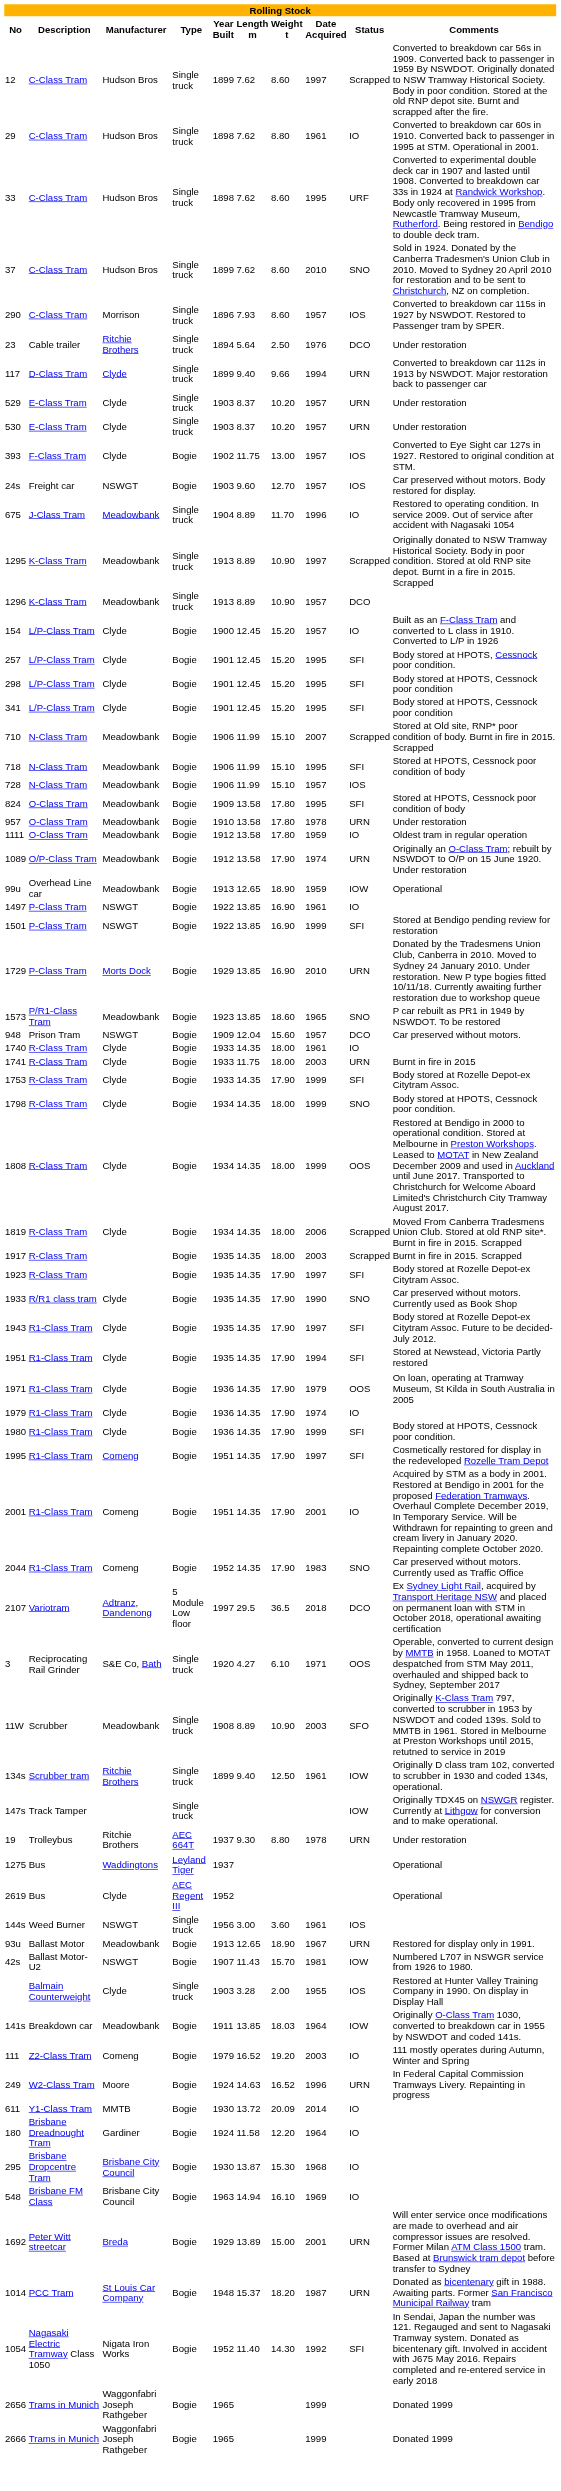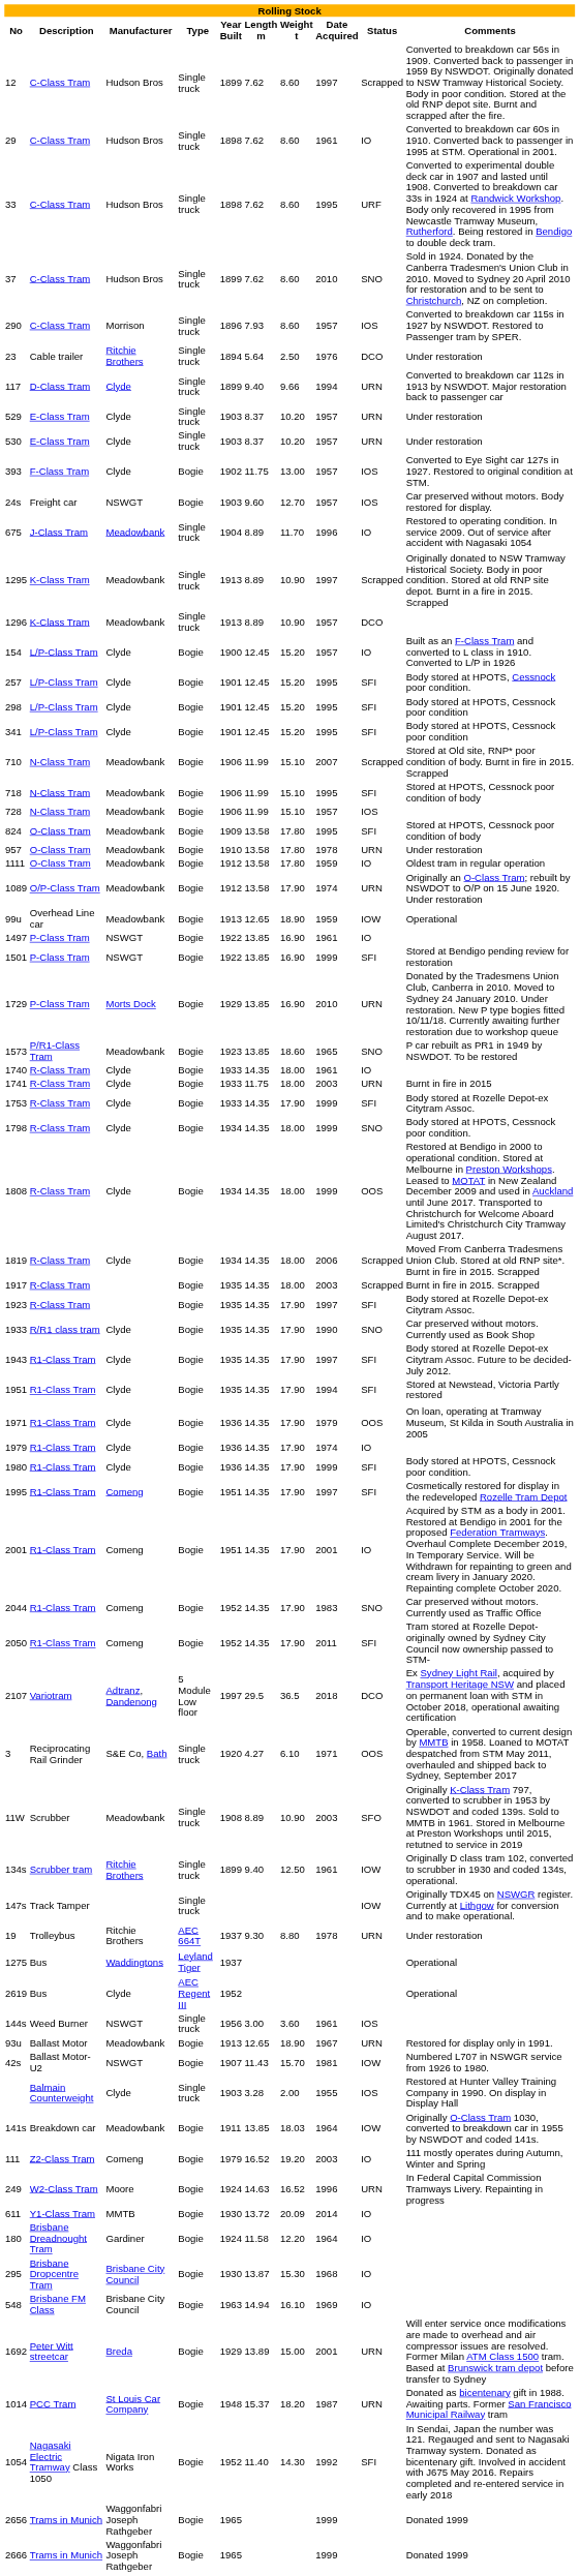29 | Rolling Stock / Weight t: 8.80 -> 8.60
- row: 948 | Prison Tram | NSWGT | Bogie | 1909 | 12.04 | 15.60 | 1957 | DCO | Car preserved without motors.
+ row: 2050 | R1-Class Tram | Comeng | Bogie | 1952 | 14.35 | 17.90 | 2011 | SFI | Tram stored at Rozelle Depot- originally owned by Sydney City Council now ownership passed to STM-
